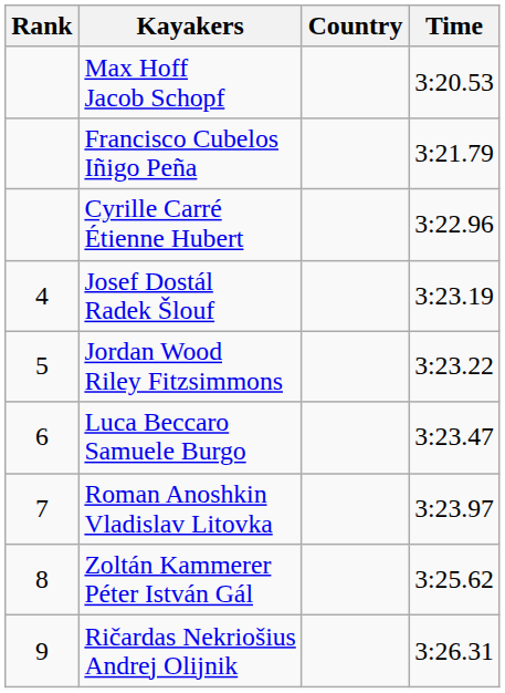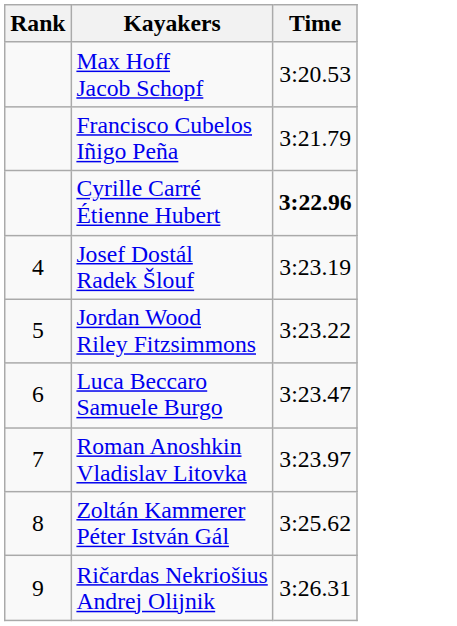- column: Country
Cyrille Carré Étienne Hubert | Time: normal -> bold
